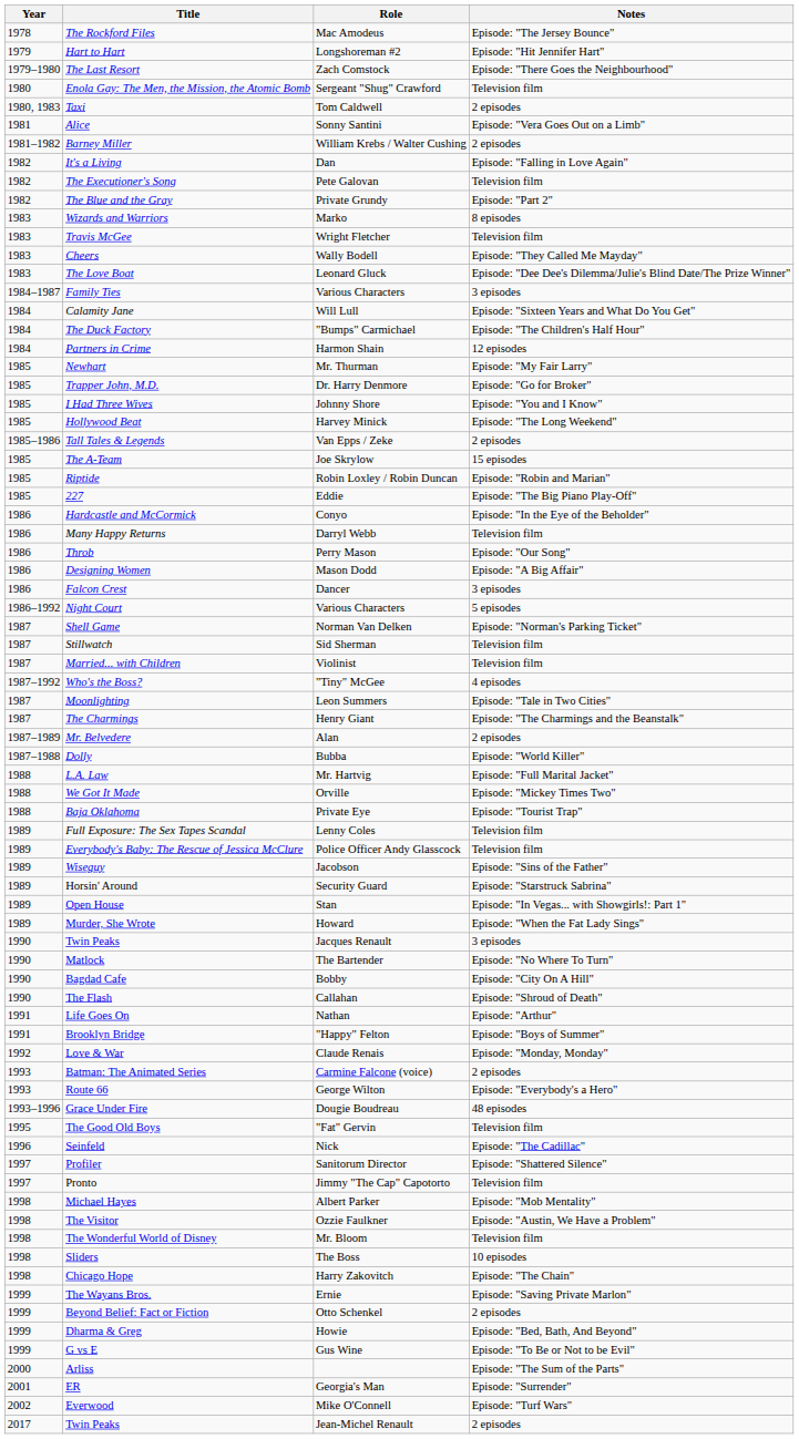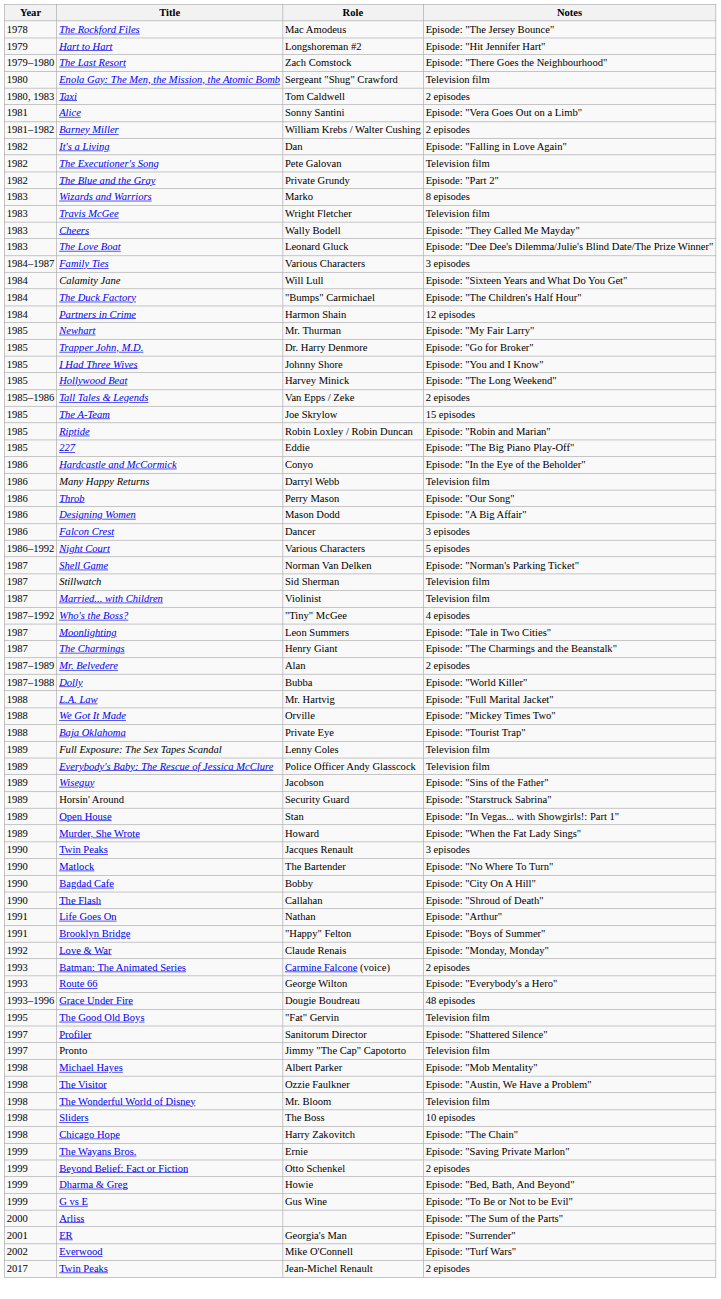- row: 1996 | Seinfeld | Nick | Episode: "The Cadillac"
